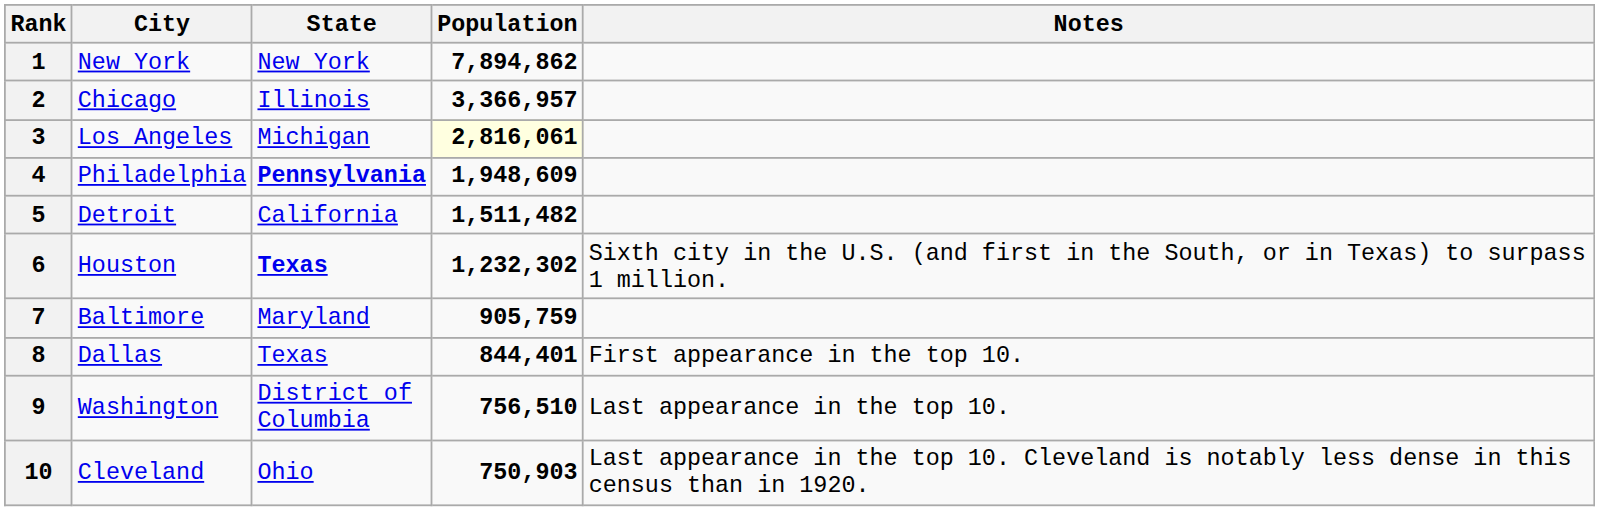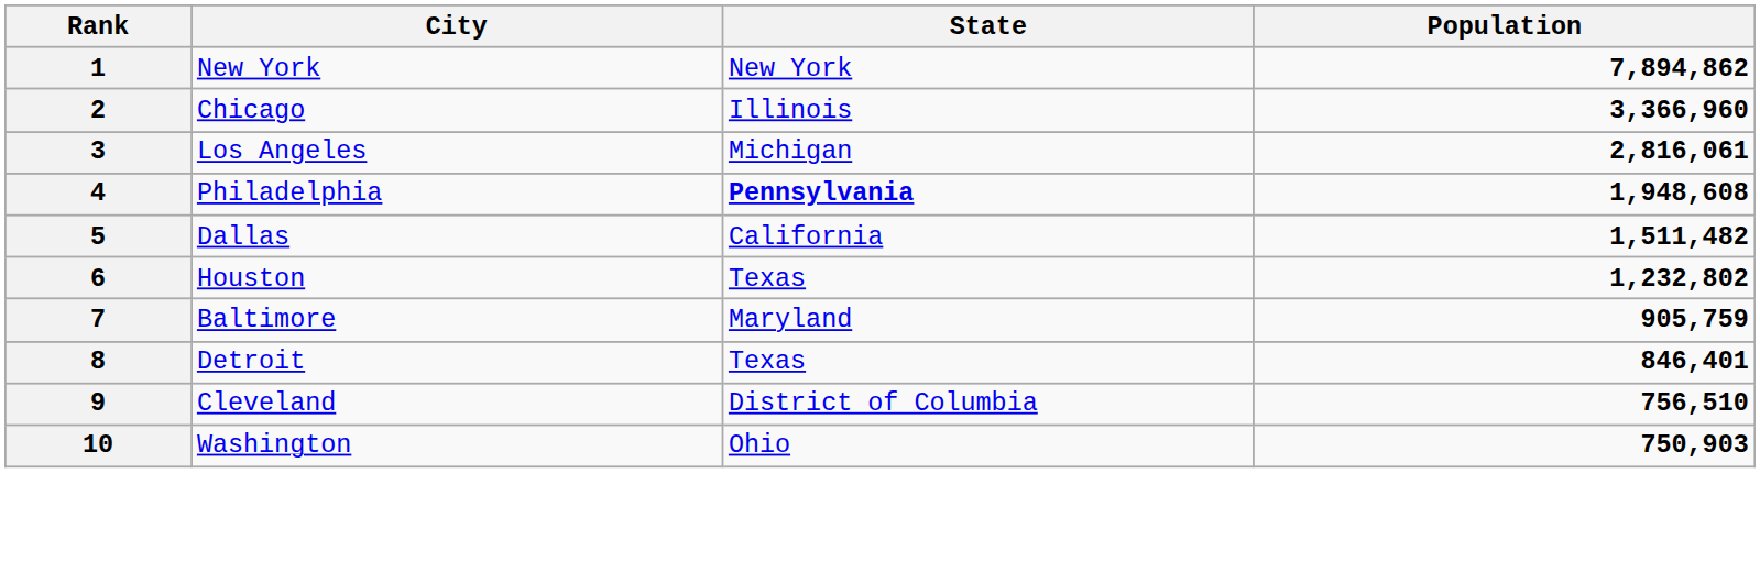- column: Notes | Sixth city in the U.S. (and first in the South, or in Texas) to surpass 1 million. | First appearance in the top 10. | Last appearance in the top 10. | Last appearance in the top 10. Cleveland is notably less dense in this census than in 1920.
2 | Population: 3,366,957 -> 3,366,960
3 | Population: lightyellow background -> no background
4 | Population: 1,948,609 -> 1,948,608
5 | City: Detroit -> Dallas
6 | State: bold -> normal
6 | Population: 1,232,302 -> 1,232,802
8 | City: Dallas -> Detroit
8 | Population: 844,401 -> 846,401
9 | City: Washington -> Cleveland
10 | City: Cleveland -> Washington
